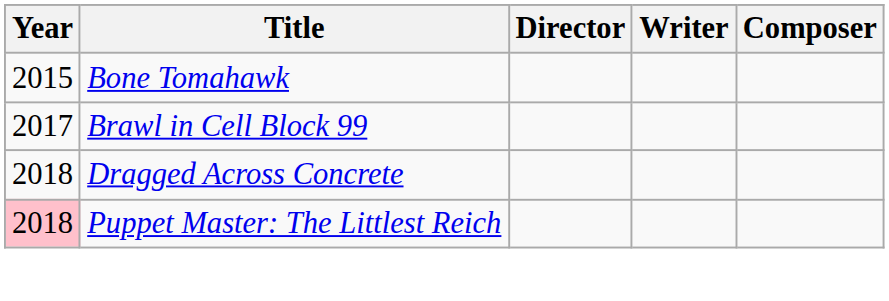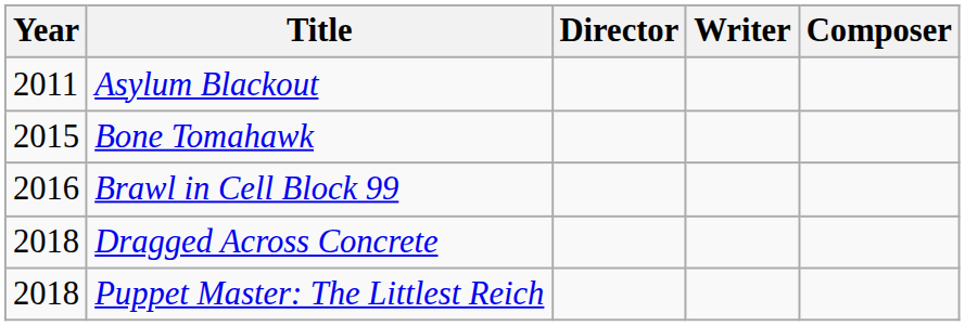+ row: 2011 | Asylum Blackout
Brawl in Cell Block 99 | Year: 2017 -> 2016
Puppet Master: The Littlest Reich | Year: pink background -> no background
